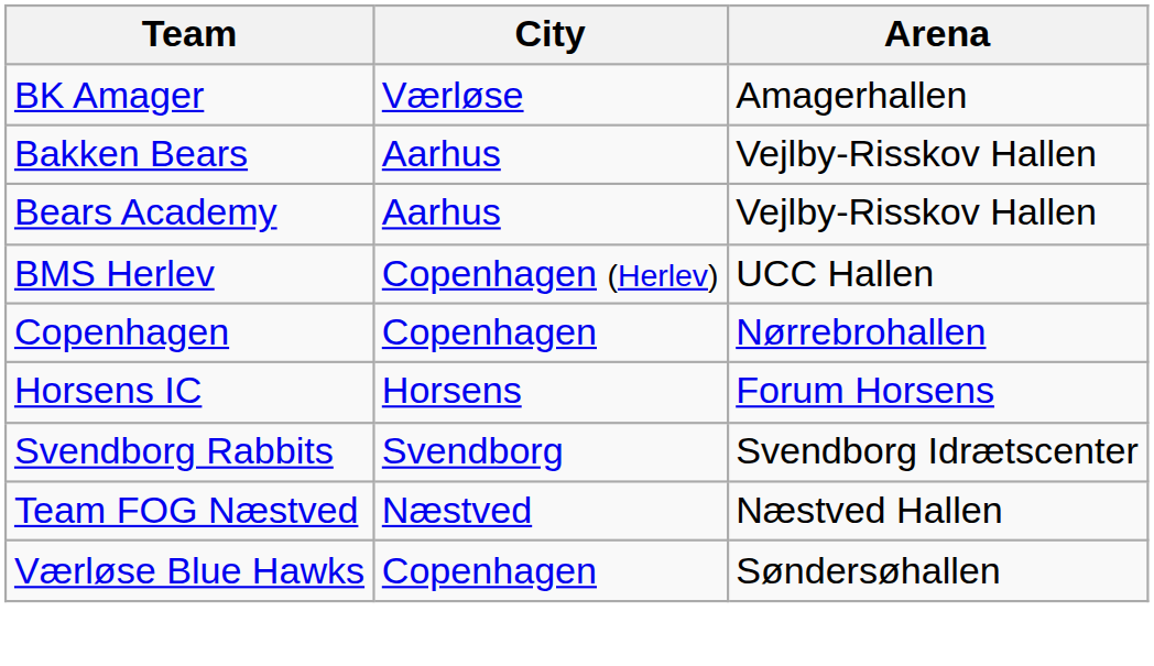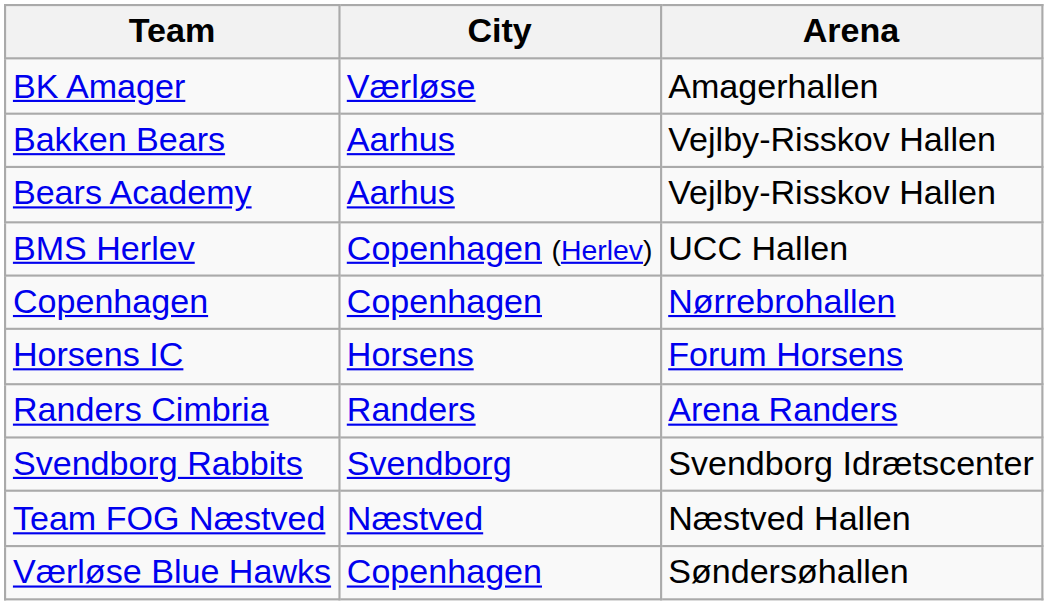+ row: Randers Cimbria | Randers | Arena Randers
